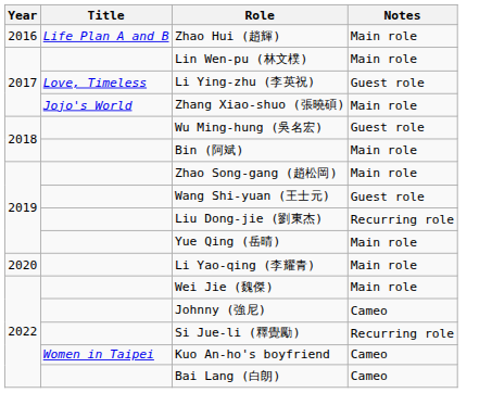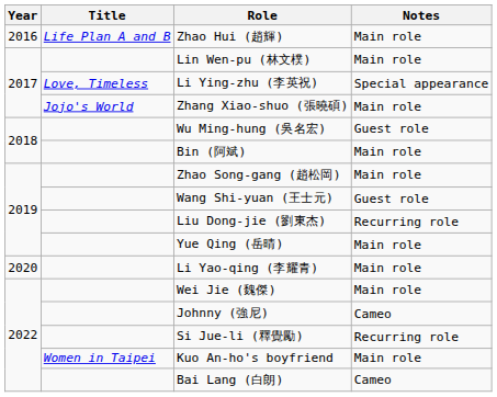Li Ying-zhu (李英祝) | Notes: Guest role -> Special appearance
Kuo An-ho's boyfriend | Notes: Cameo -> Main role
